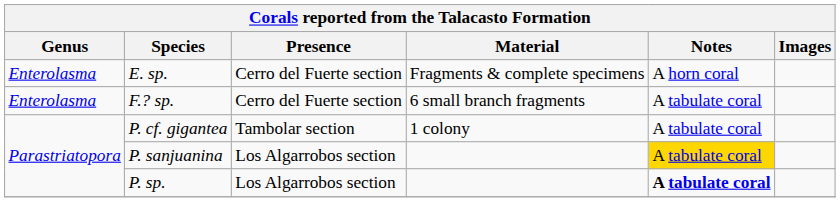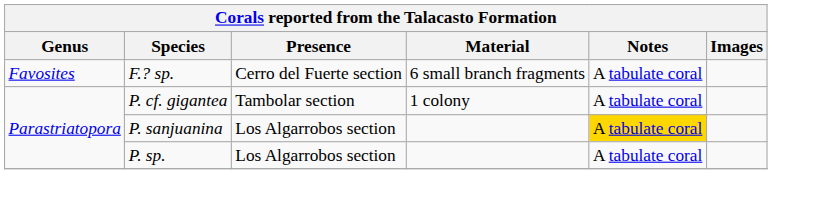- row: Enterolasma | E. sp. | Cerro del Fuerte section | Fragments & complete specimens | A horn coral
F.? sp. | Genus: Enterolasma -> Favosites
P. sp. | Notes: bold -> normal
